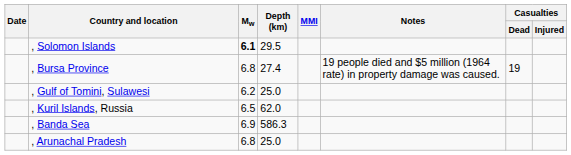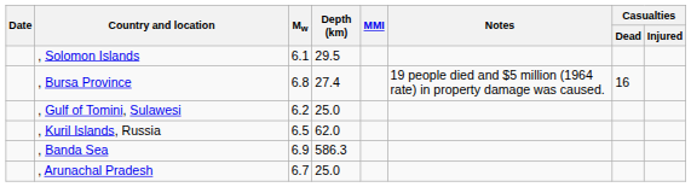, Solomon Islands | Mw: bold -> normal
, Bursa Province | Casualties / Dead: 19 -> 16
, Arunachal Pradesh | Mw: 6.8 -> 6.7
